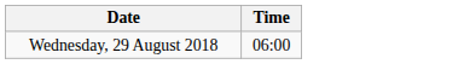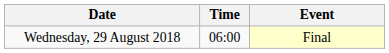+ column: Event | Final
